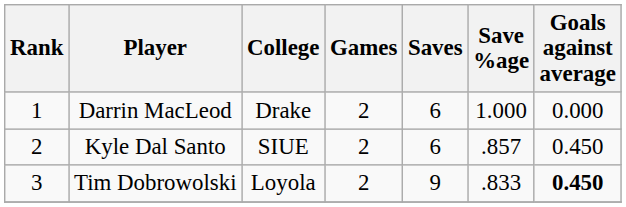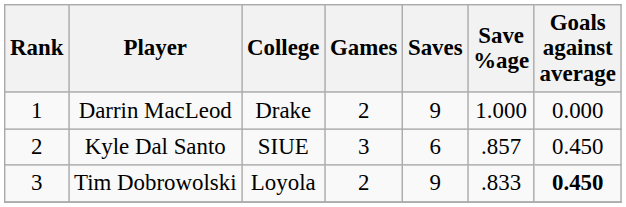Darrin MacLeod | Saves: 6 -> 9
Kyle Dal Santo | Games: 2 -> 3
